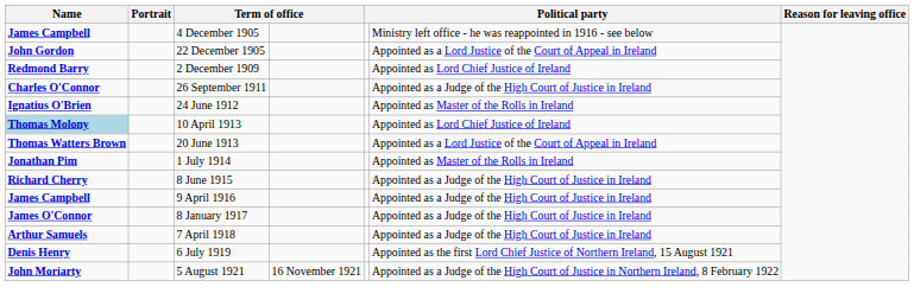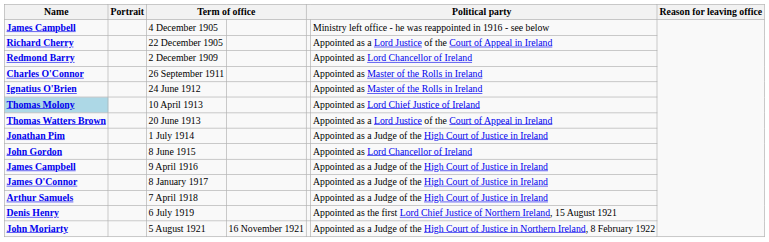22 December 1905 | Name: John Gordon -> Richard Cherry
2 December 1909 | column 6: Appointed as Lord Chief Justice of Ireland -> Appointed as Lord Chancellor of Ireland
26 September 1911 | column 6: Appointed as a Judge of the High Court of Justice in Ireland -> Appointed as Master of the Rolls in Ireland
1 July 1914 | column 6: Appointed as Master of the Rolls in Ireland -> Appointed as a Judge of the High Court of Justice in Ireland
8 June 1915 | Name: Richard Cherry -> John Gordon
8 June 1915 | column 6: Appointed as a Judge of the High Court of Justice in Ireland -> Appointed as Lord Chancellor of Ireland
